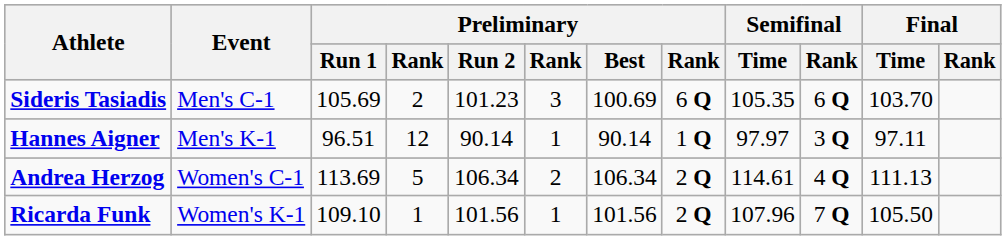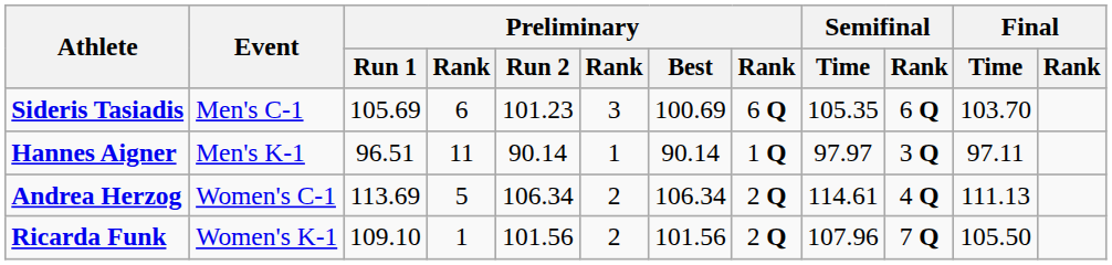Sideris Tasiadis | column 4: 2 -> 6
Hannes Aigner | column 4: 12 -> 11
Ricarda Funk | column 6: 1 -> 2
